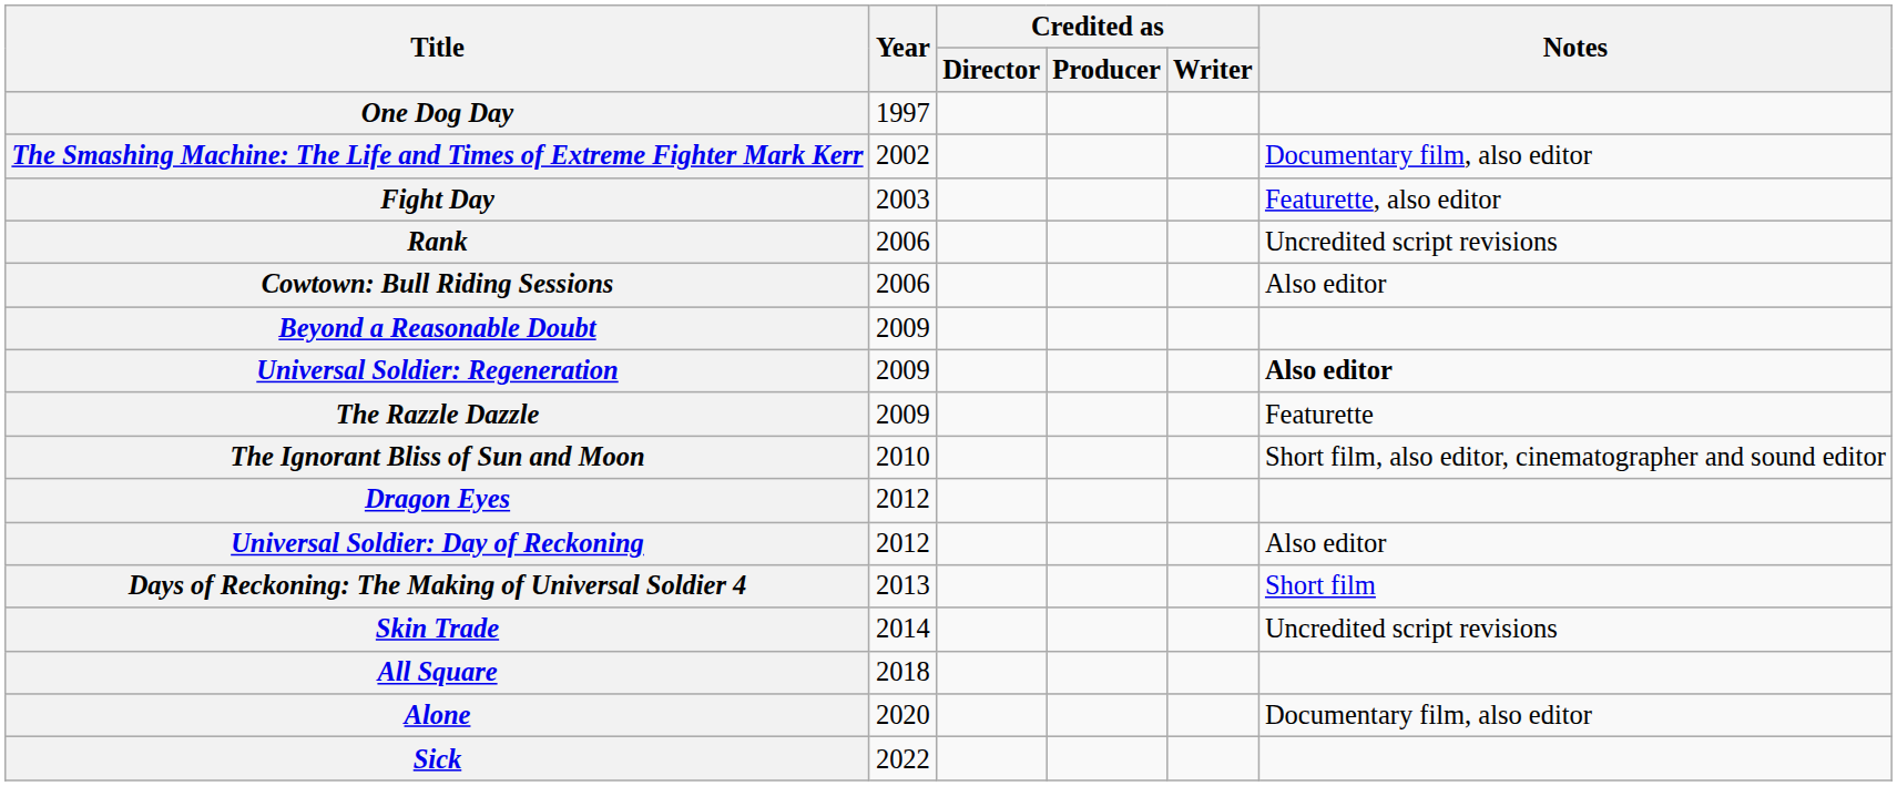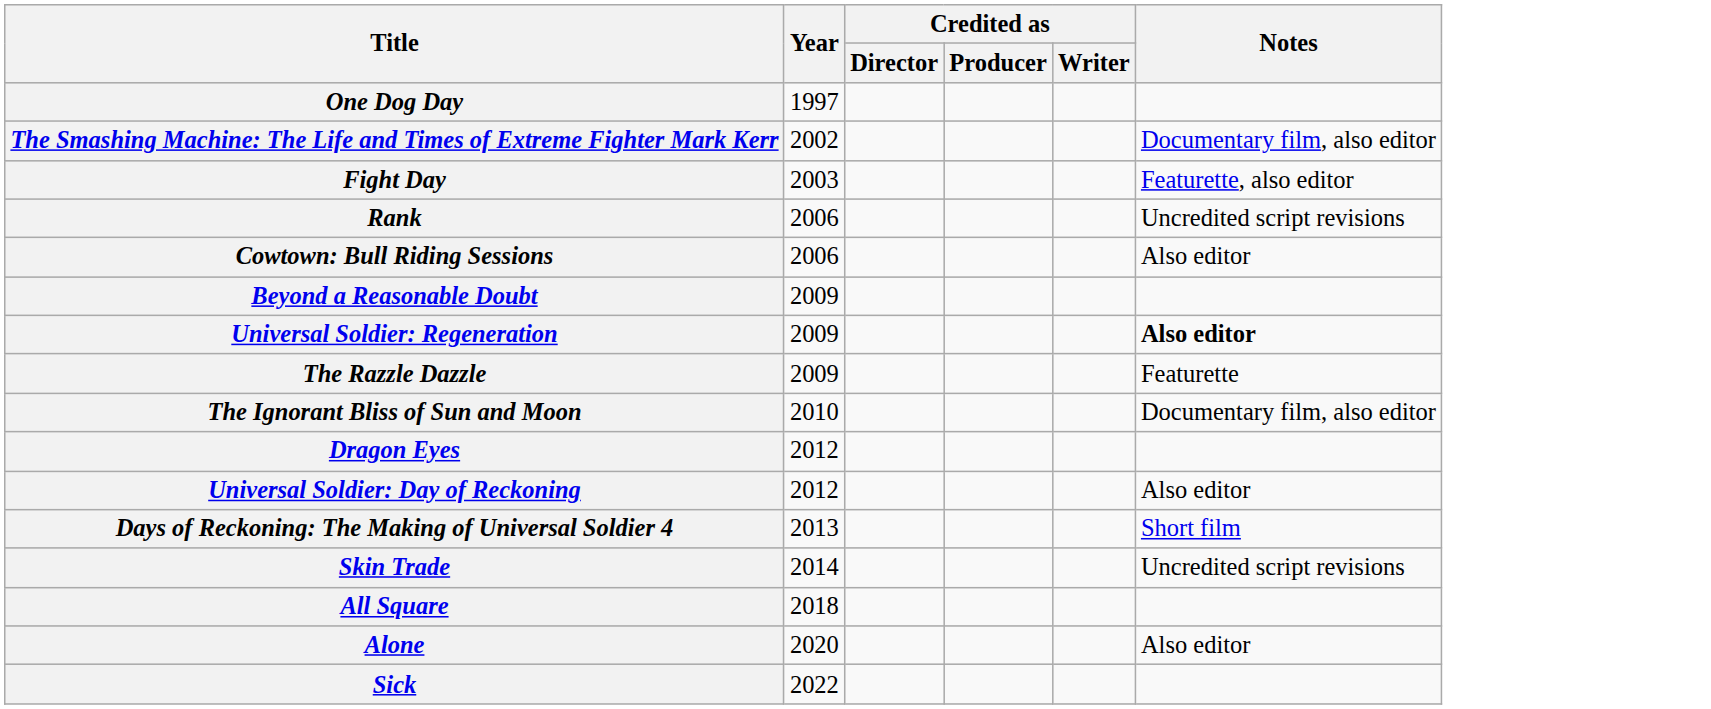The Ignorant Bliss of Sun and Moon | Notes: Short film, also editor, cinematographer and sound editor -> Documentary film, also editor
Alone | Notes: Documentary film, also editor -> Also editor
